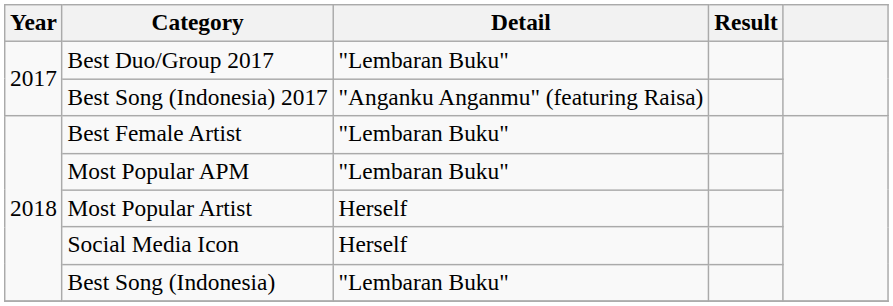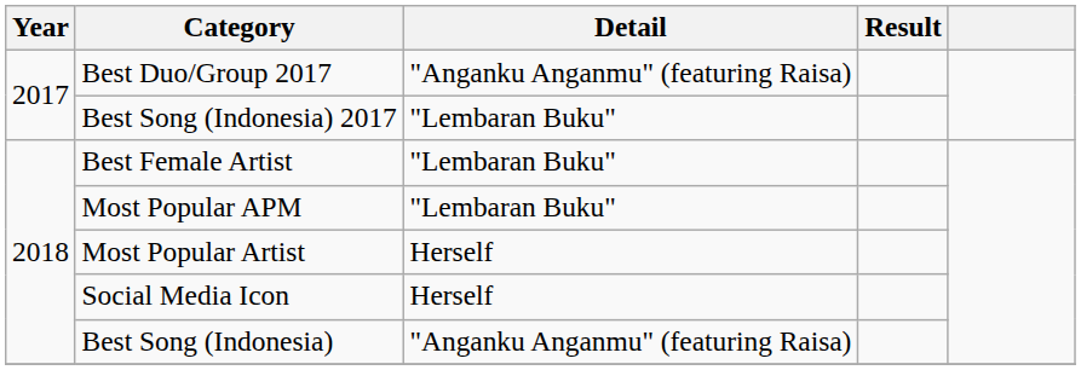Best Duo/Group 2017 | Detail: "Lembaran Buku" -> "Anganku Anganmu" (featuring Raisa)
Best Song (Indonesia) 2017 | Detail: "Anganku Anganmu" (featuring Raisa) -> "Lembaran Buku"
Best Song (Indonesia) | Detail: "Lembaran Buku" -> "Anganku Anganmu" (featuring Raisa)
